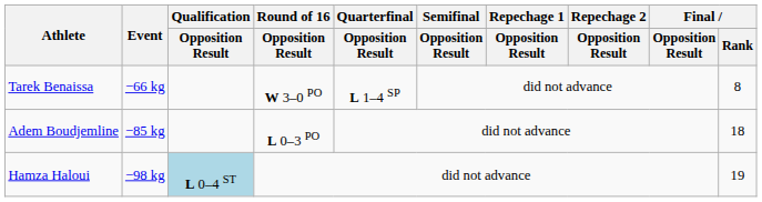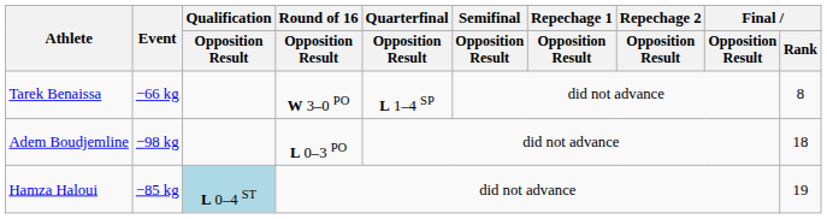Adem Boudjemline | Event: −85 kg -> −98 kg
Hamza Haloui | Event: −98 kg -> −85 kg
